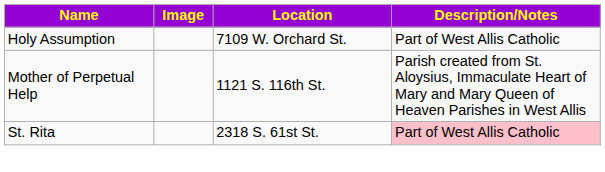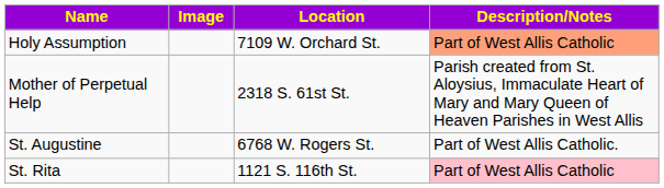Holy Assumption | Description/Notes: no background -> lightsalmon background
Mother of Perpetual Help | Location: 1121 S. 116th St. -> 2318 S. 61st St.
+ row: St. Augustine | 6768 W. Rogers St. | Part of West Allis Catholic.
St. Rita | Location: 2318 S. 61st St. -> 1121 S. 116th St.
